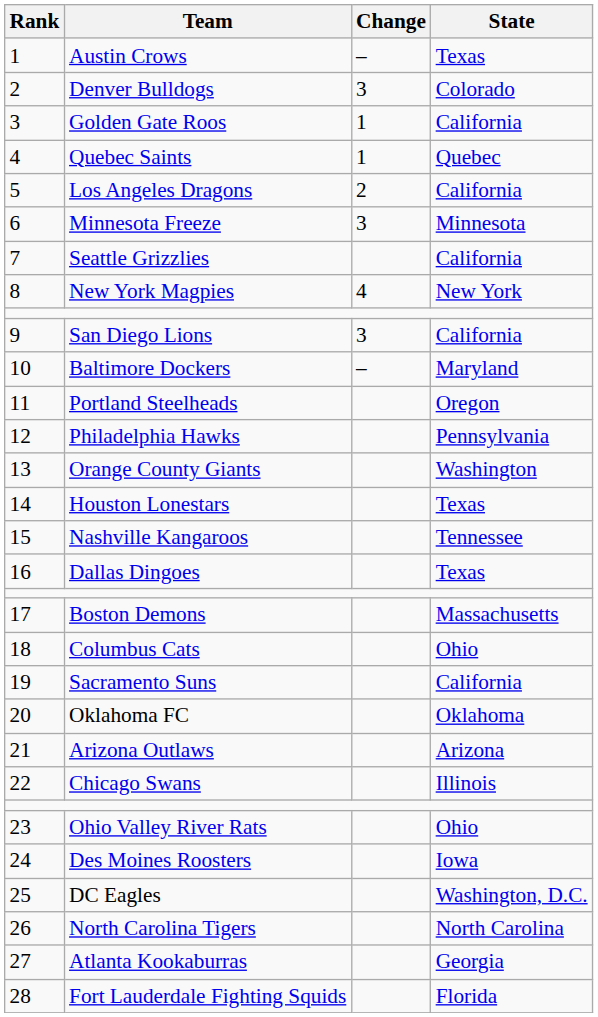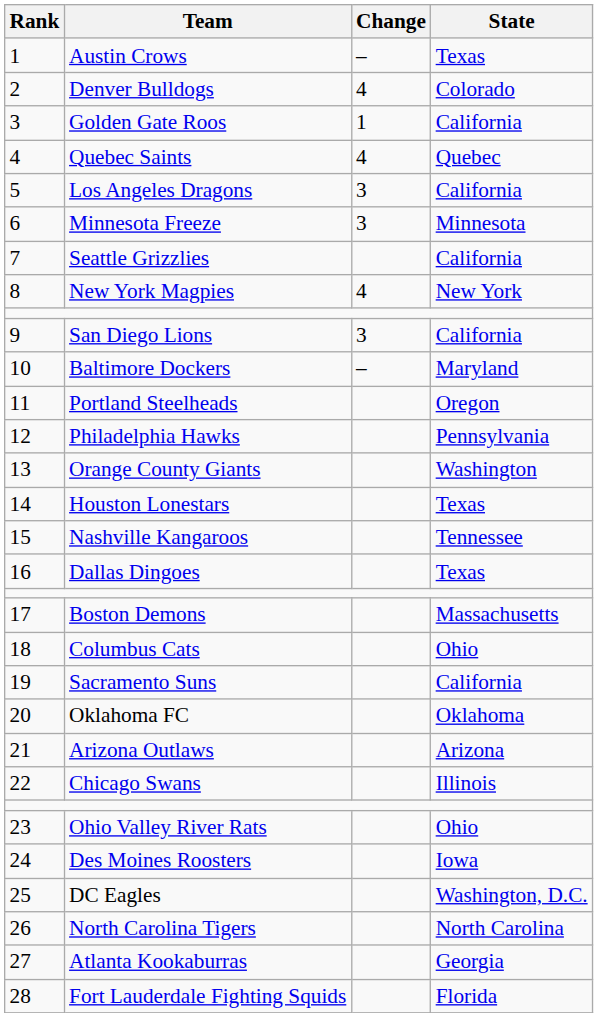Denver Bulldogs | Change: 3 -> 4
Quebec Saints | Change: 1 -> 4
Los Angeles Dragons | Change: 2 -> 3
